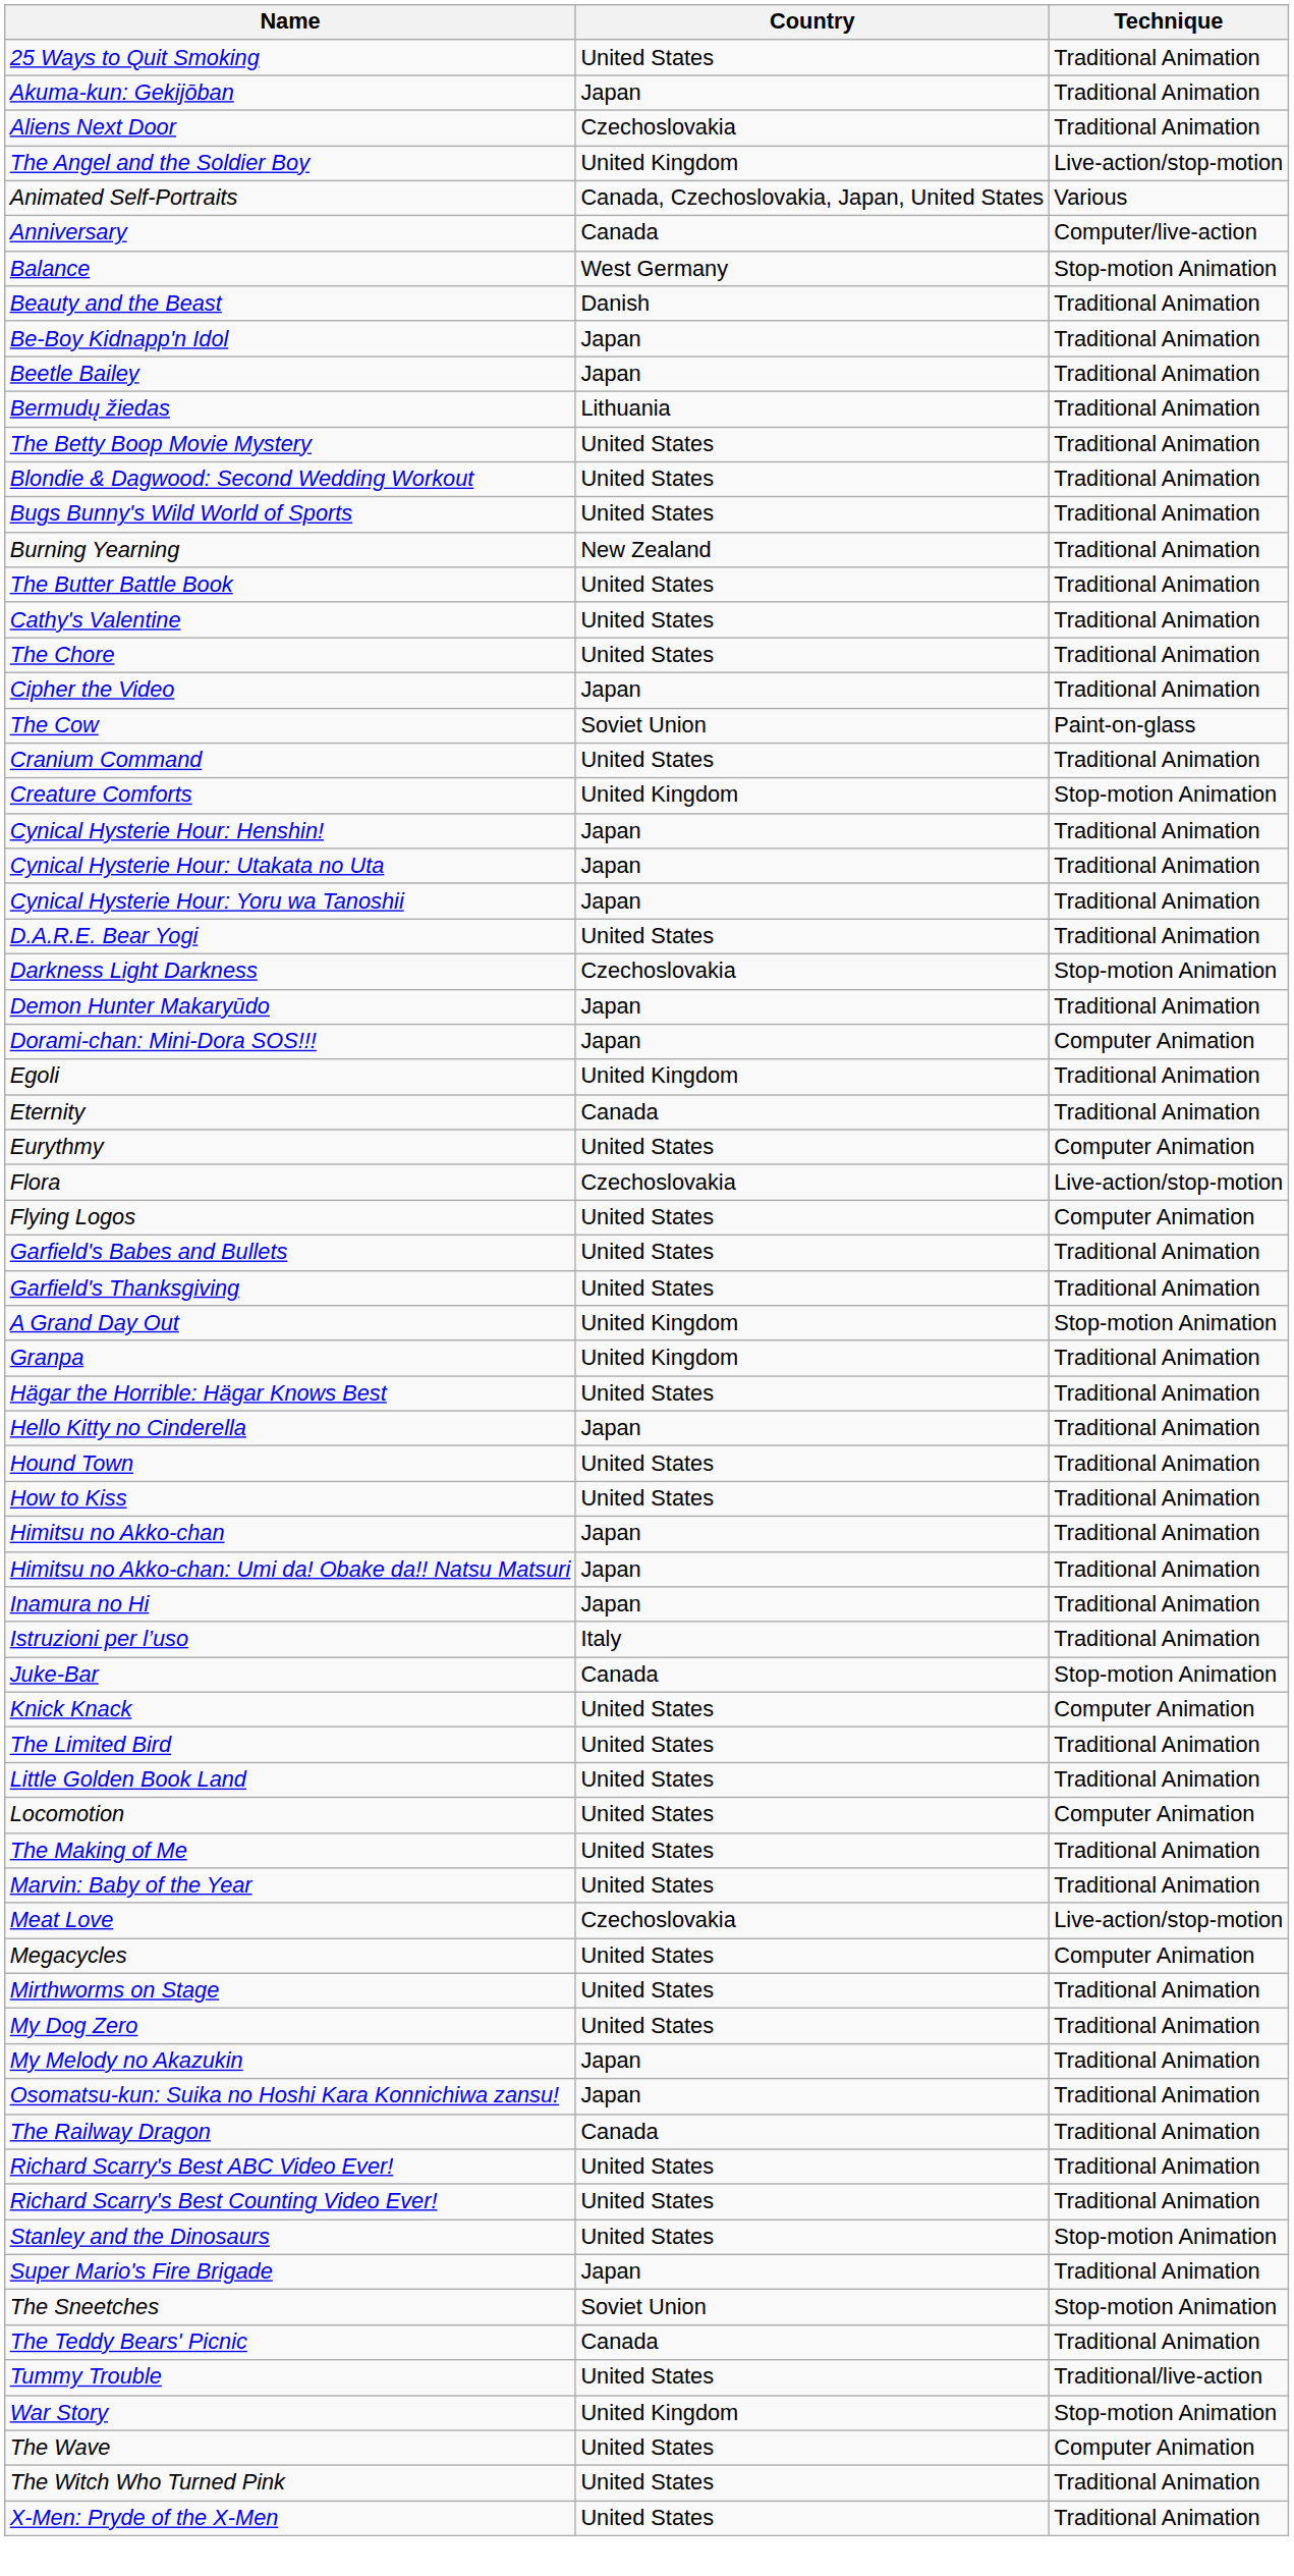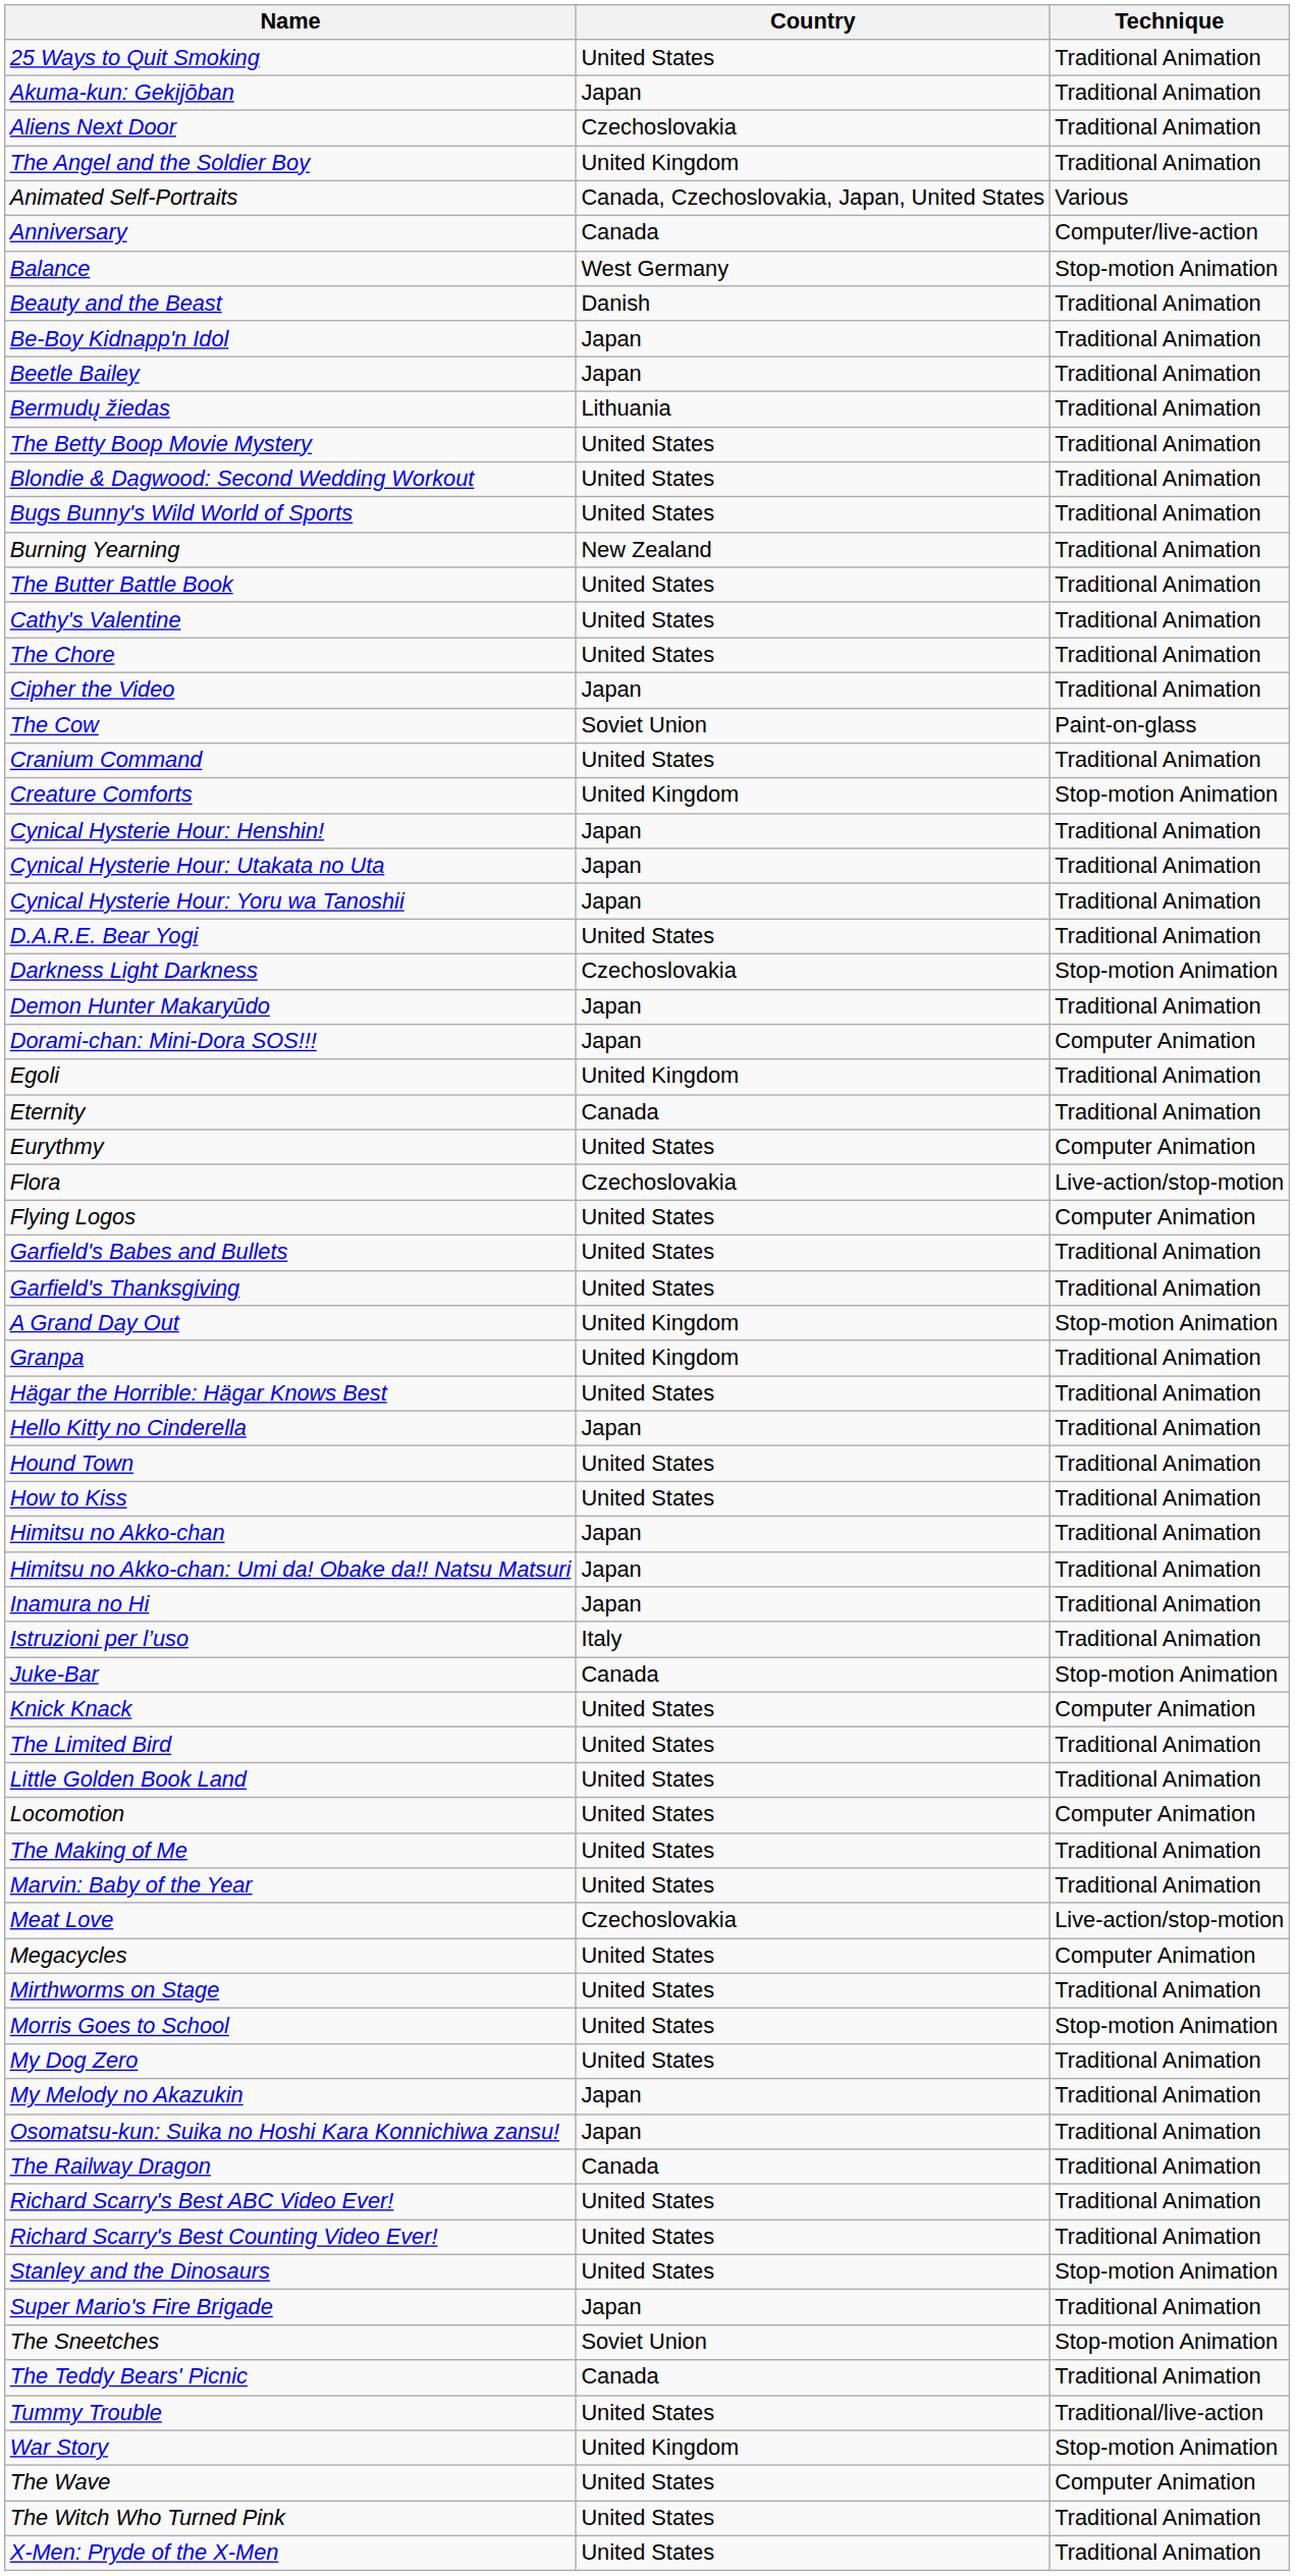The Angel and the Soldier Boy | Technique: Live-action/stop-motion -> Traditional Animation
+ row: Morris Goes to School | United States | Stop-motion Animation
